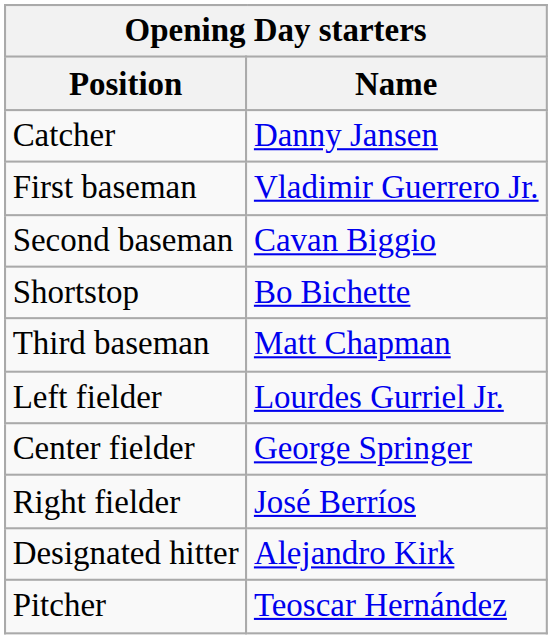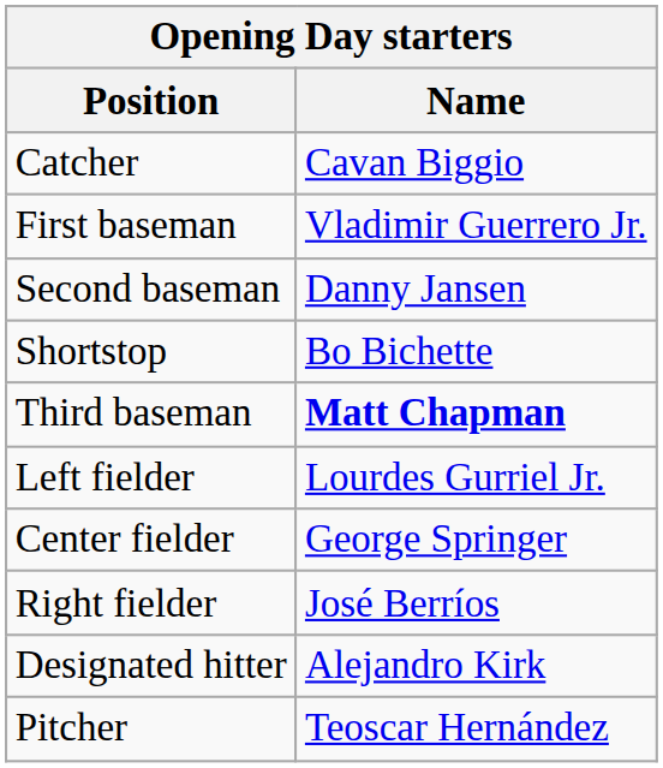Catcher | Name: Danny Jansen -> Cavan Biggio
Second baseman | Name: Cavan Biggio -> Danny Jansen
Third baseman | Name: normal -> bold
